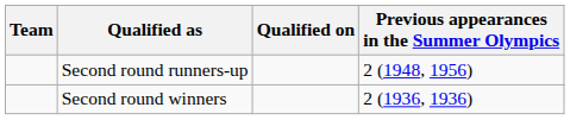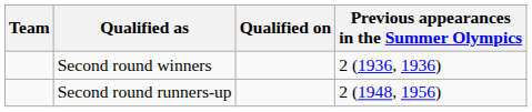rows swapped: Second round winners <-> Second round runners-up
